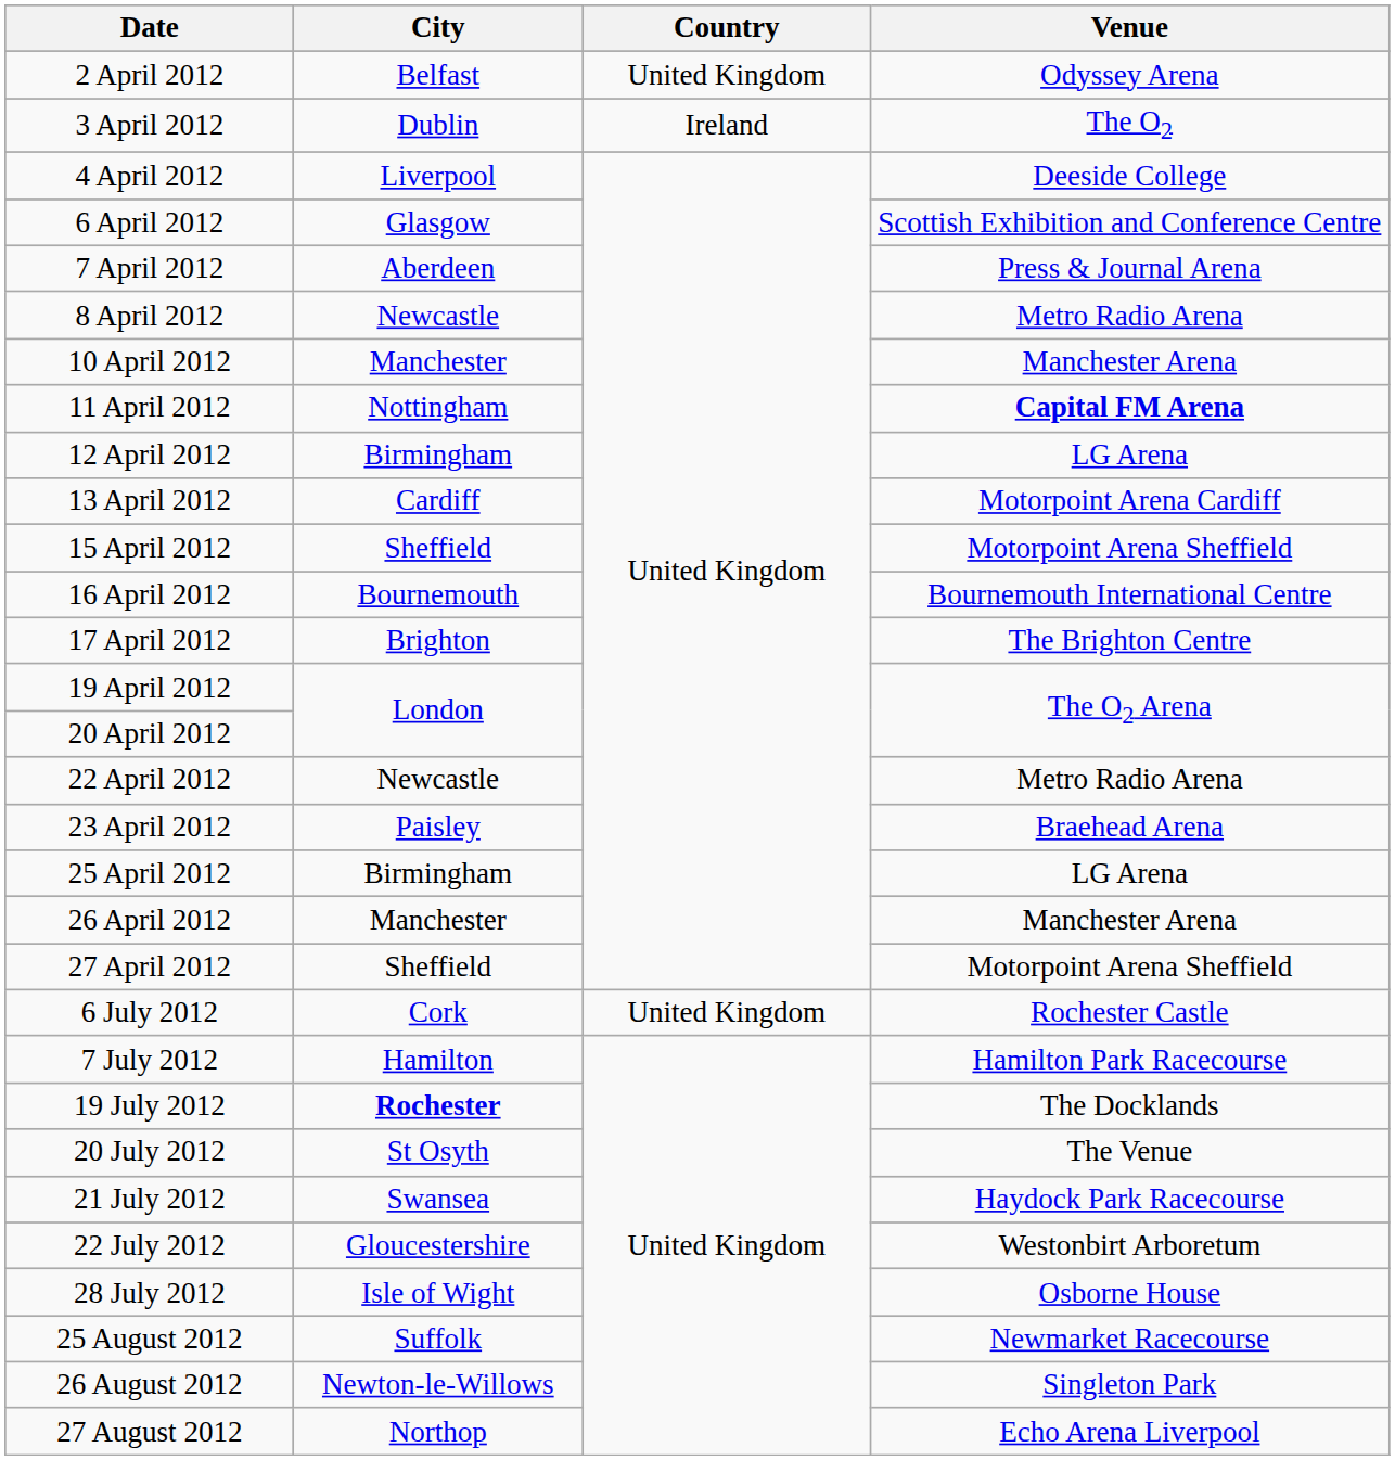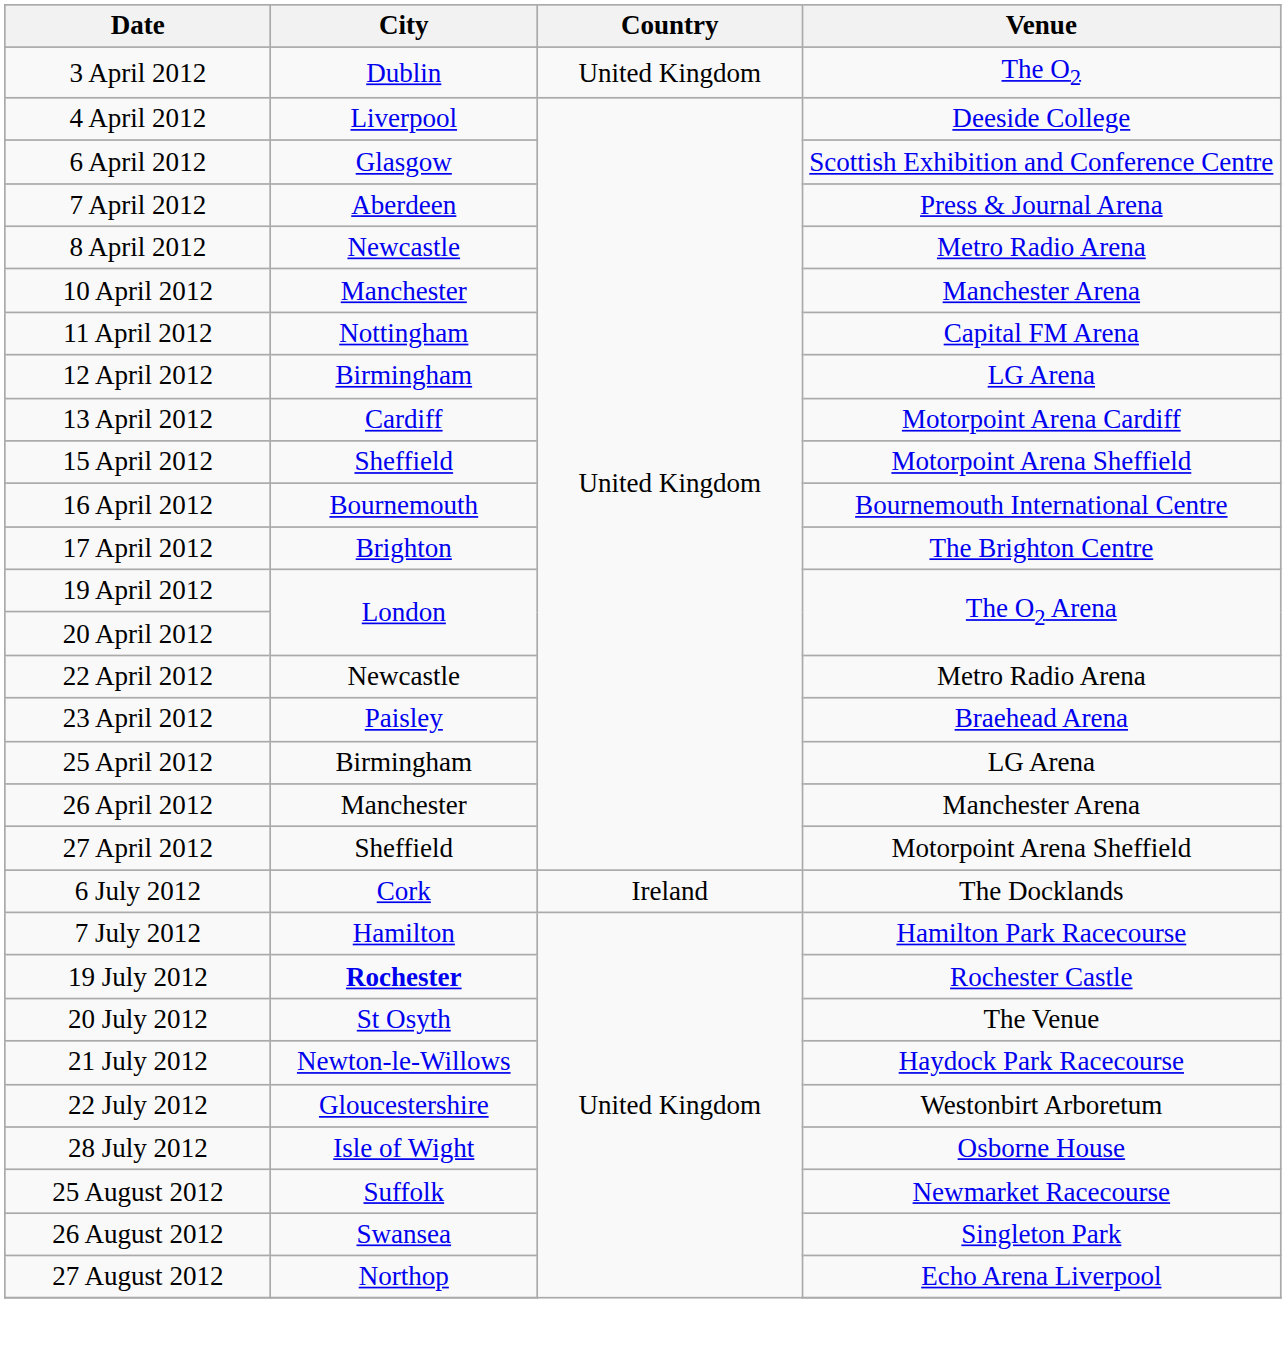- row: 2 April 2012 | Belfast | United Kingdom | Odyssey Arena
3 April 2012 | Country: Ireland -> United Kingdom
11 April 2012 | Venue: bold -> normal
6 July 2012 | Country: United Kingdom -> Ireland
6 July 2012 | Venue: Rochester Castle -> The Docklands
19 July 2012 | Venue: The Docklands -> Rochester Castle
21 July 2012 | City: Swansea -> Newton-le-Willows
26 August 2012 | City: Newton-le-Willows -> Swansea
